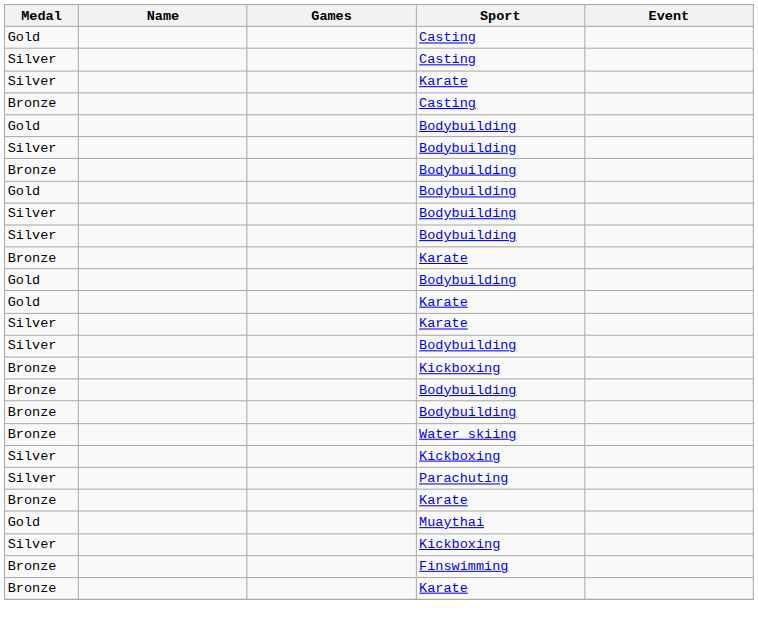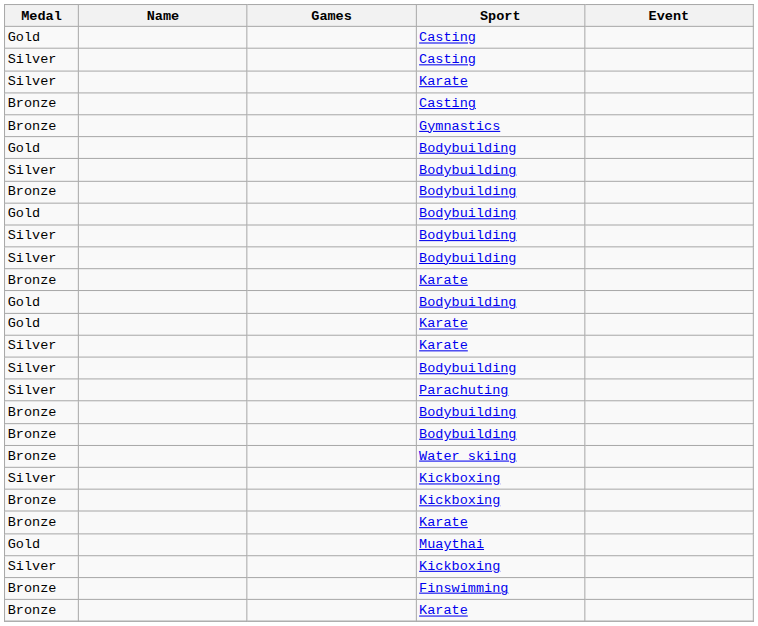+ row: Bronze | Gymnastics
rows swapped: Parachuting <-> Bronze / Kickboxing
